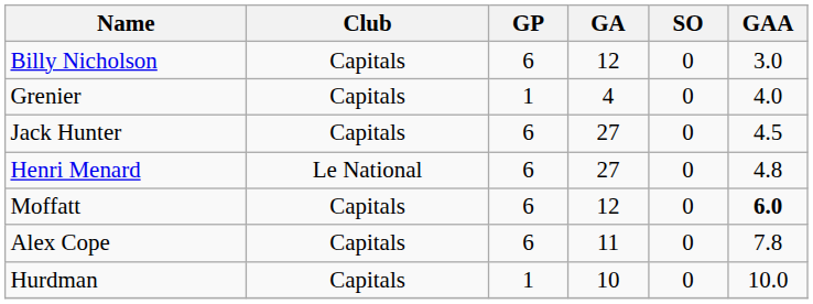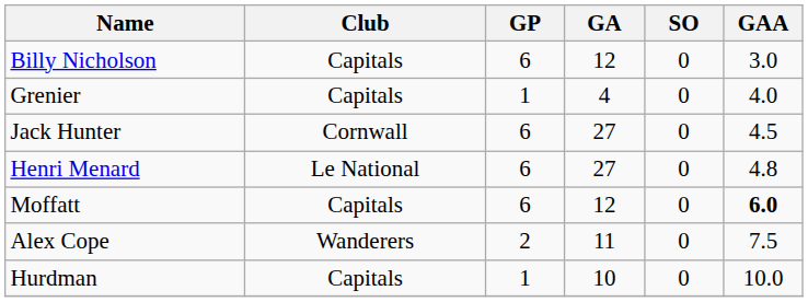Jack Hunter | Club: Capitals -> Cornwall
Alex Cope | Club: Capitals -> Wanderers
Alex Cope | GP: 6 -> 2
Alex Cope | GAA: 7.8 -> 7.5
